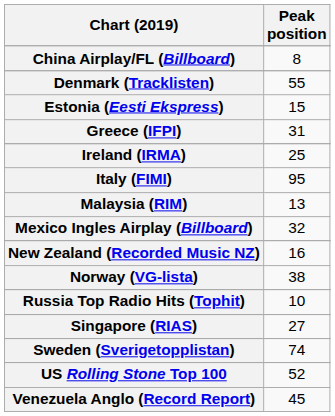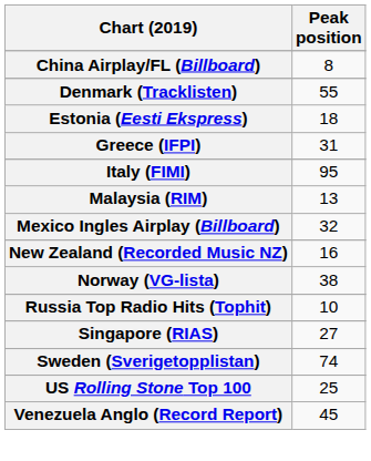Estonia (Eesti Ekspress) | Peak position: 15 -> 18
- row: Ireland (IRMA) | 25
US Rolling Stone Top 100 | Peak position: 52 -> 25
